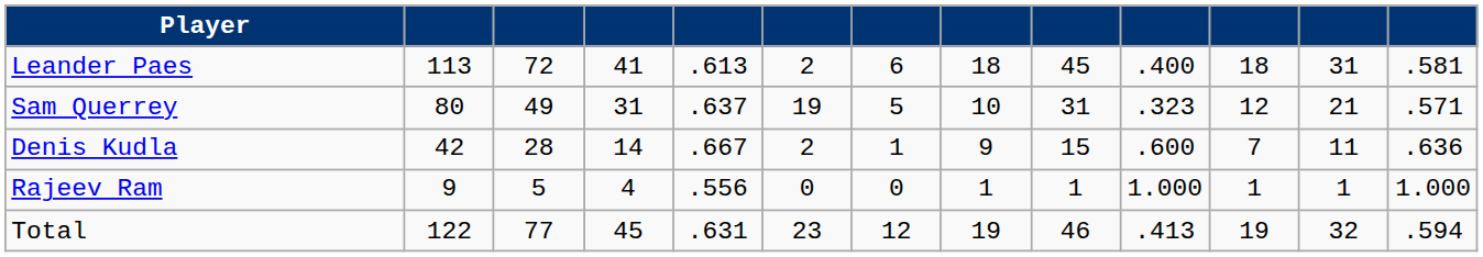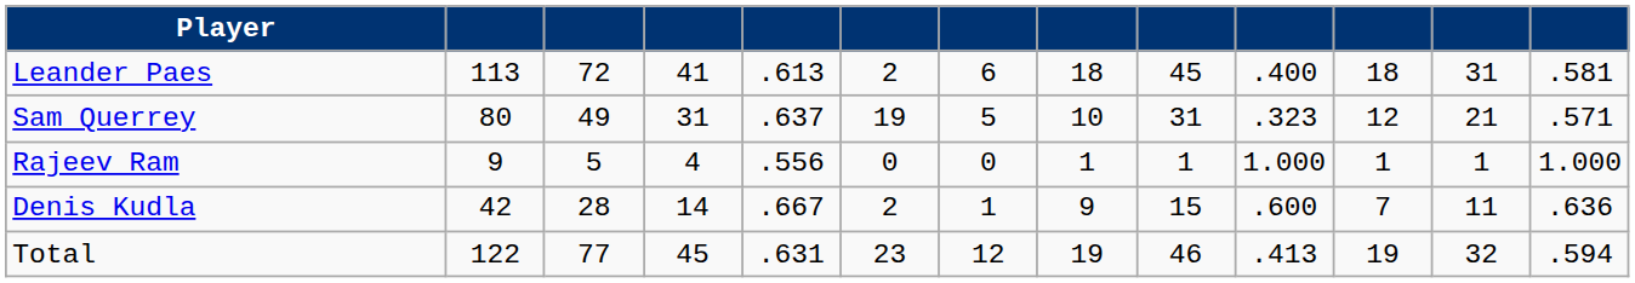rows swapped: Denis Kudla <-> Rajeev Ram
